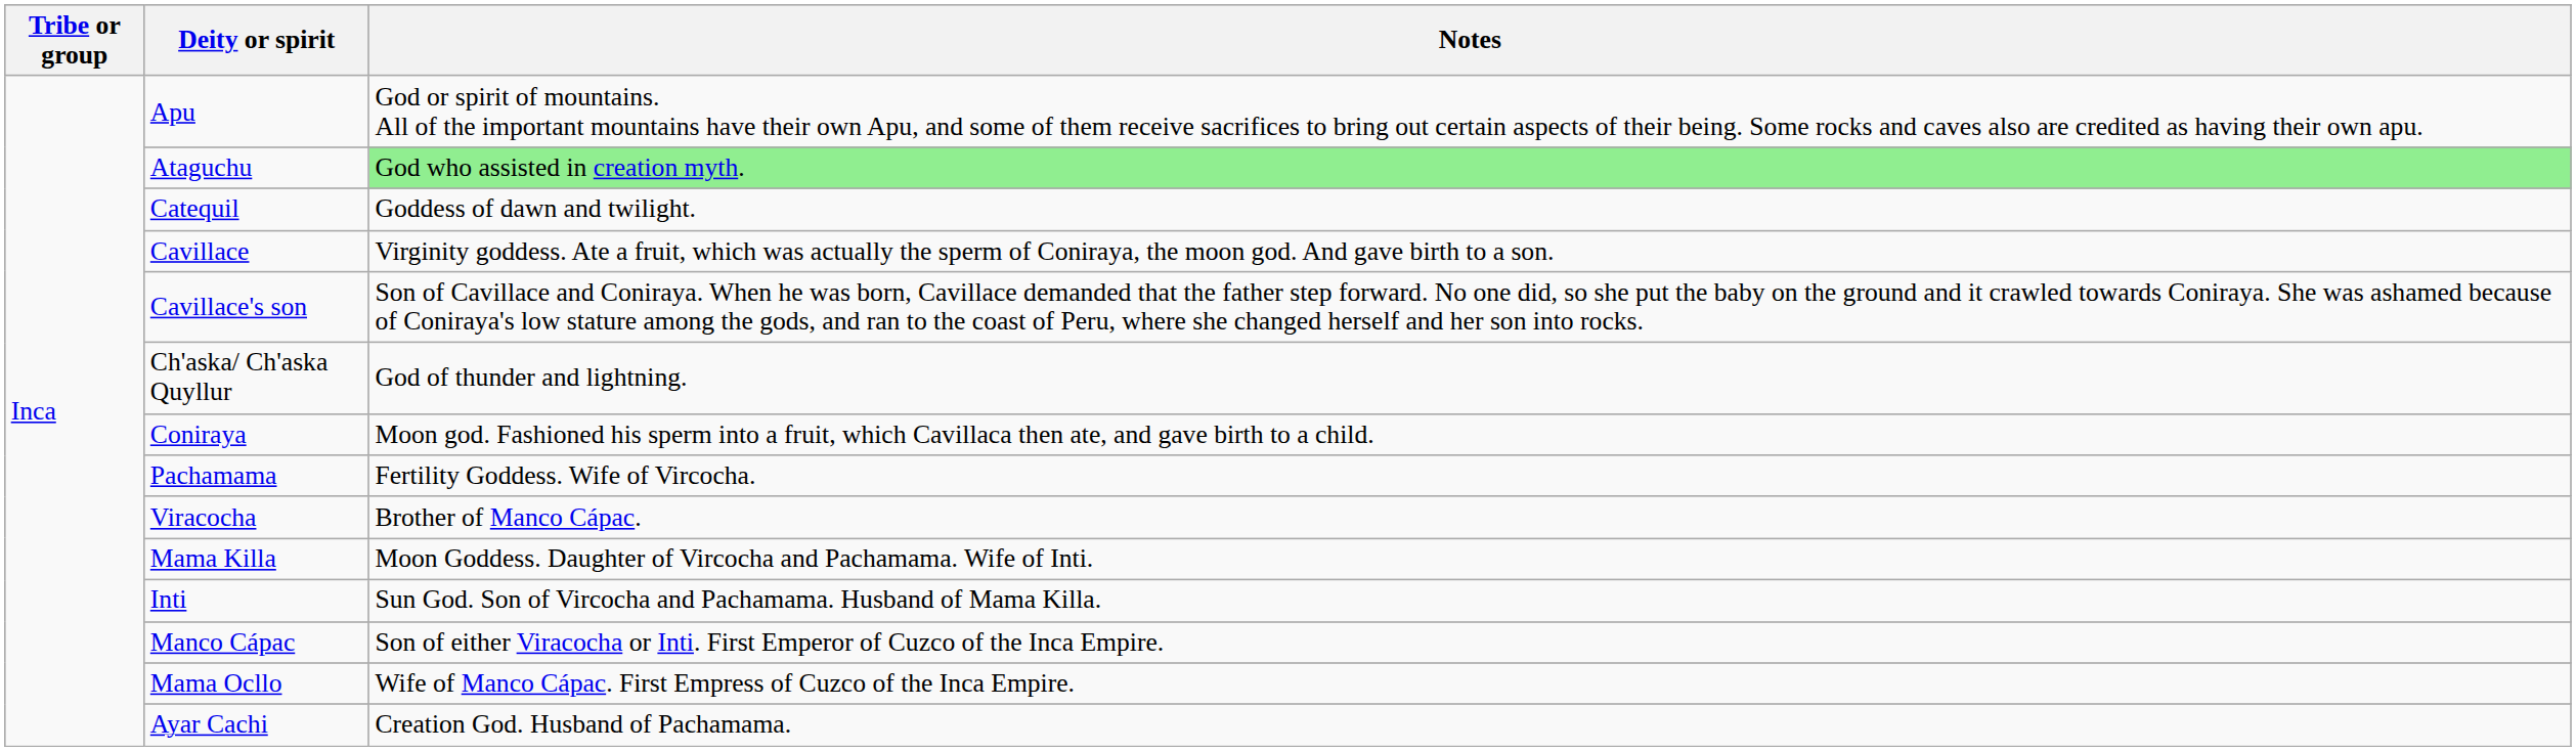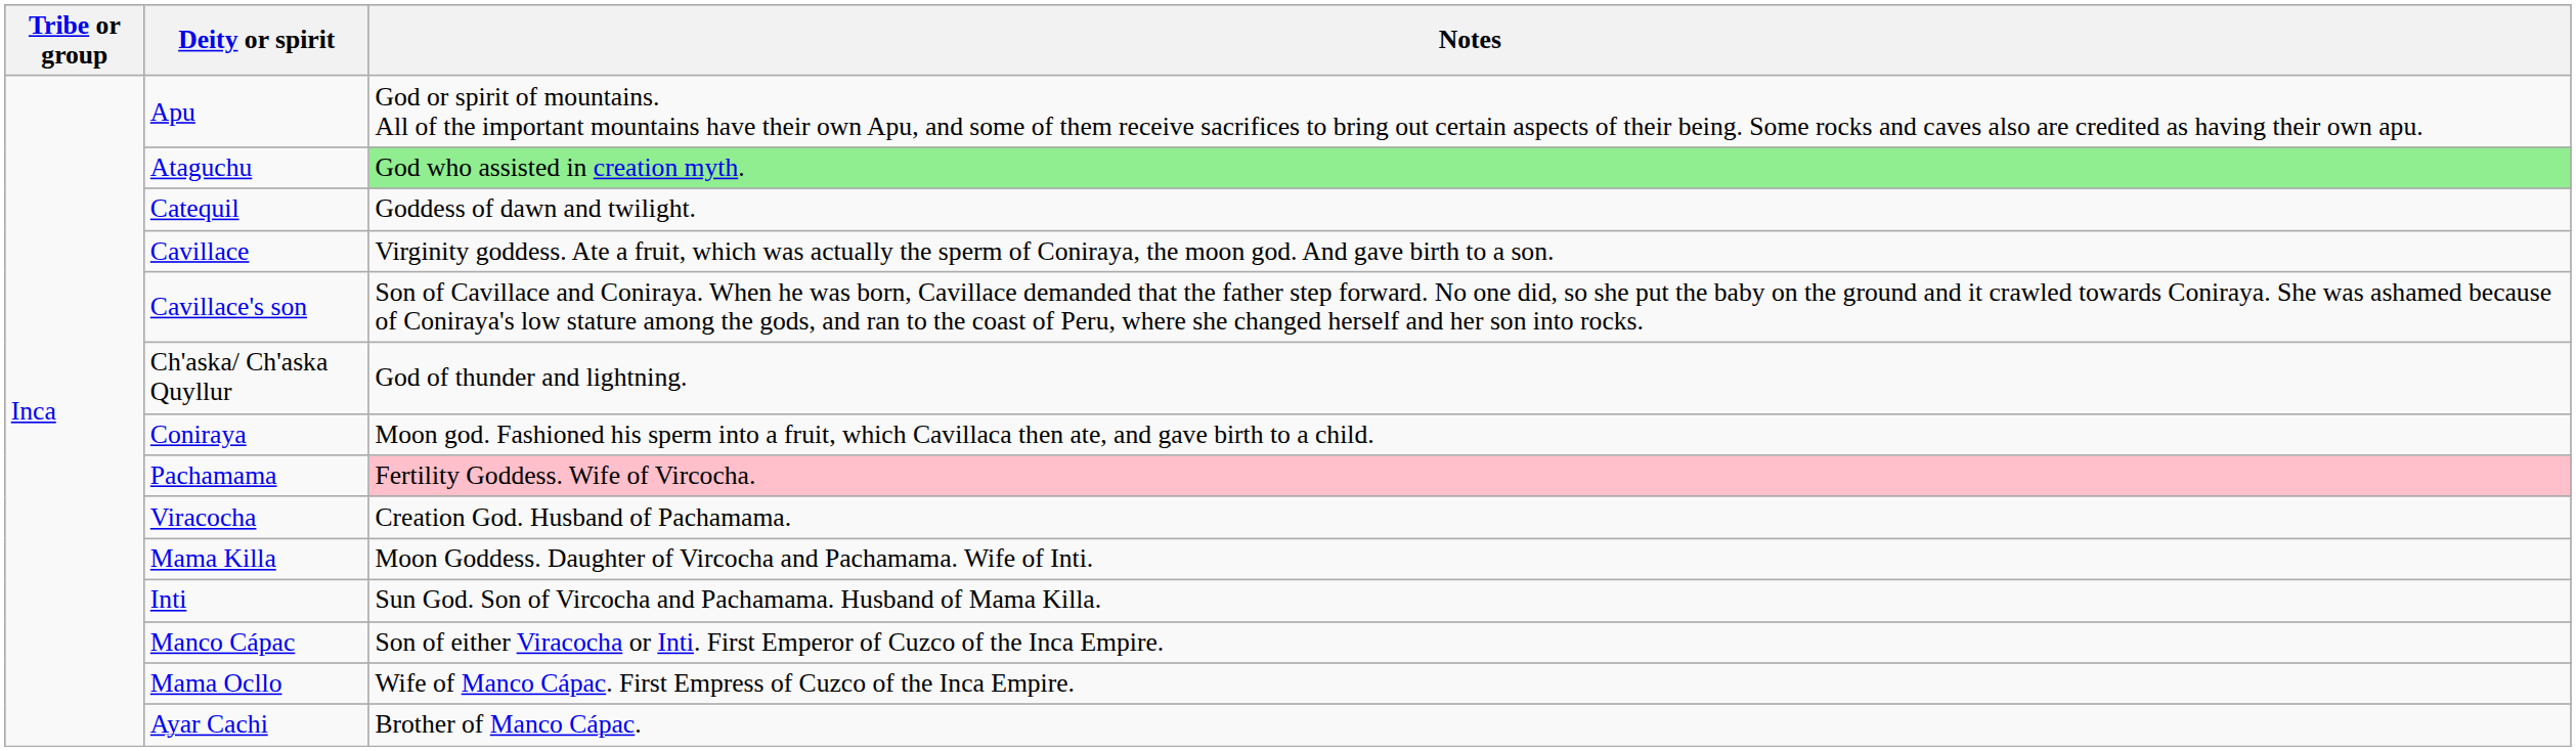Pachamama | Notes: no background -> pink background
Viracocha | Notes: Brother of Manco Cápac. -> Creation God. Husband of Pachamama.
Ayar Cachi | Notes: Creation God. Husband of Pachamama. -> Brother of Manco Cápac.
